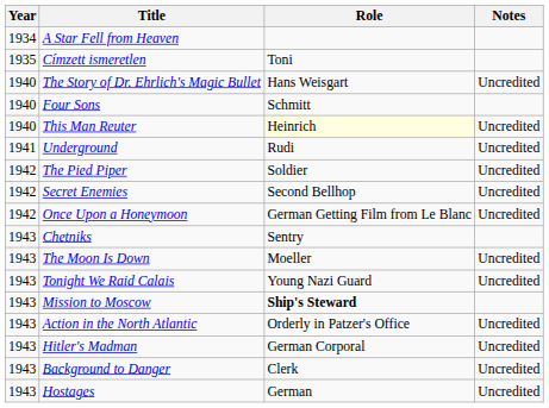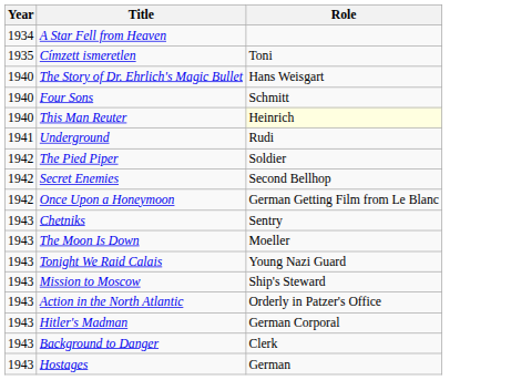- column: Notes | Uncredited | Uncredited | Uncredited | Uncredited | Uncredited | Uncredited | Uncredited | Uncredited | Uncredited | Uncredited | Uncredited | Uncredited
Mission to Moscow | Role: bold -> normal
